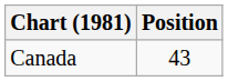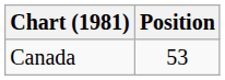Canada | Position: 43 -> 53
